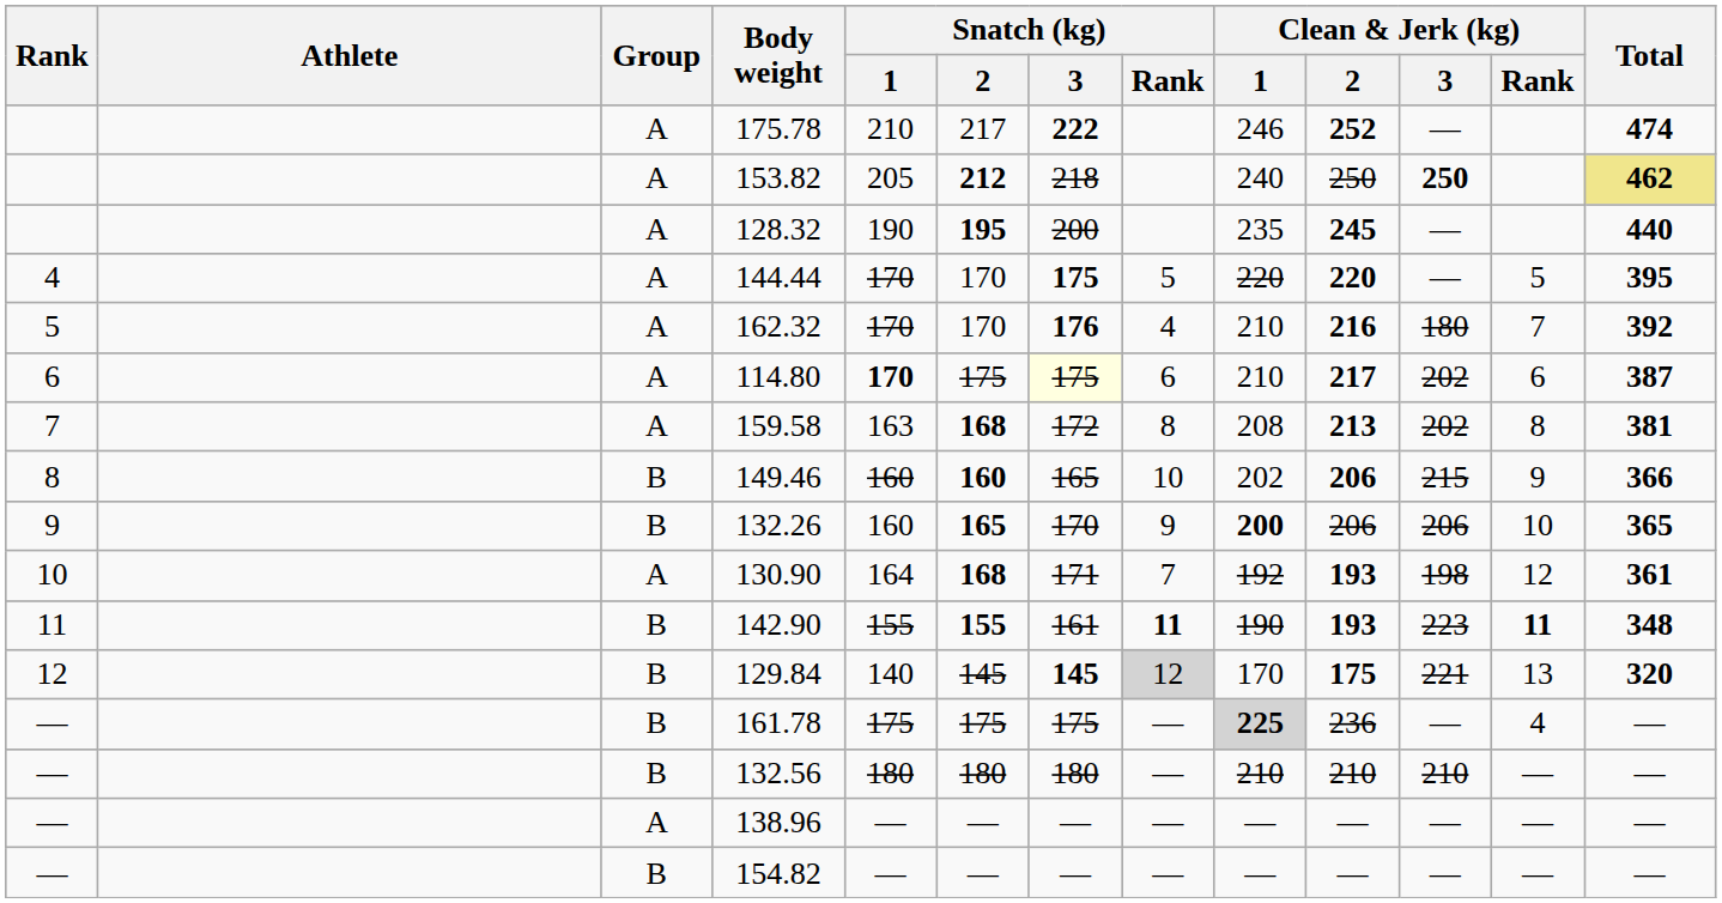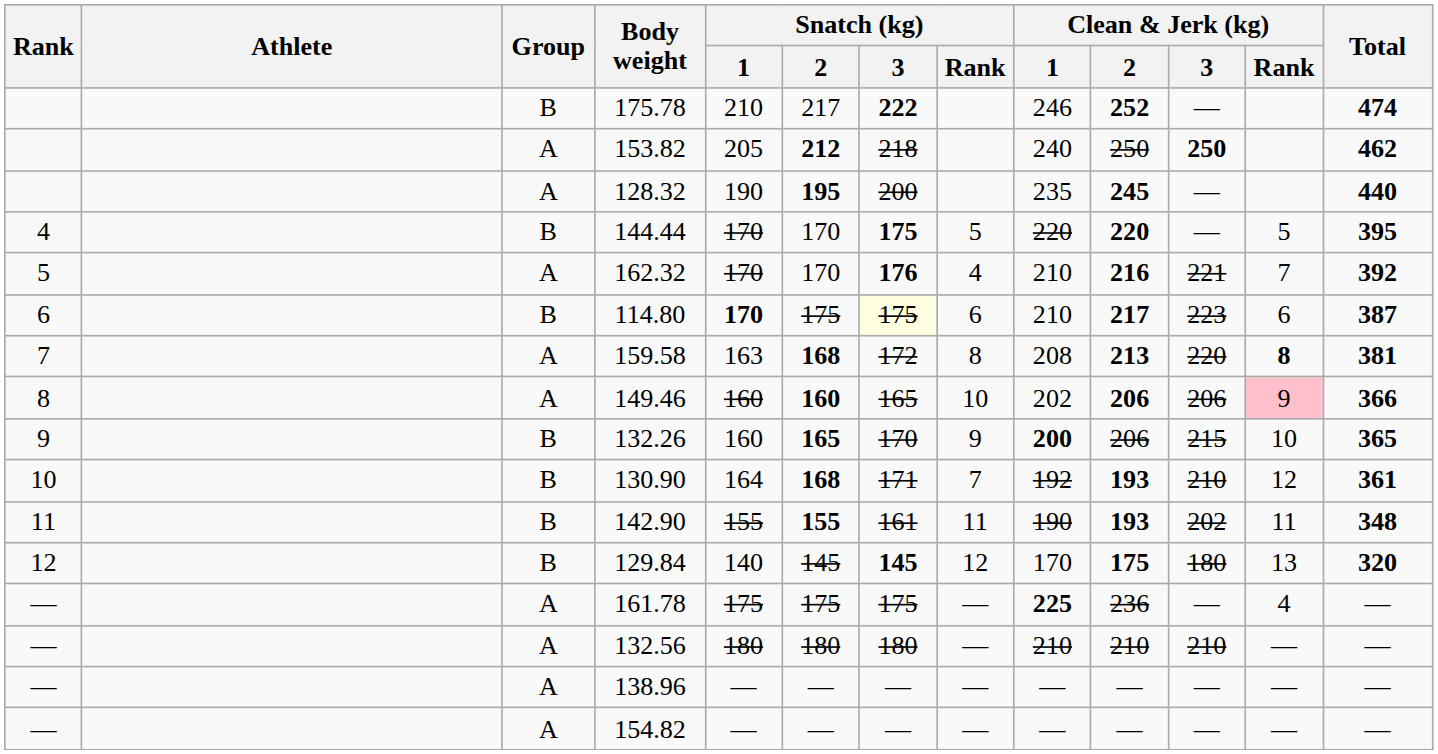175.78 | Group: A -> B
153.82 | Total: khaki background -> no background
144.44 | Group: A -> B
162.32 | Clean & Jerk (kg) / 3: 180 -> 221
114.80 | Group: A -> B
114.80 | Clean & Jerk (kg) / 3: 202 -> 223
159.58 | Clean & Jerk (kg) / 3: 202 -> 220
159.58 | Clean & Jerk (kg) / Rank: normal -> bold
149.46 | Group: B -> A
149.46 | Clean & Jerk (kg) / 3: 215 -> 206
149.46 | Clean & Jerk (kg) / Rank: no background -> pink background
132.26 | Clean & Jerk (kg) / 3: 206 -> 215
130.90 | Group: A -> B
130.90 | Clean & Jerk (kg) / 3: 198 -> 210
142.90 | Snatch (kg) / Rank: bold -> normal
142.90 | Clean & Jerk (kg) / 3: 223 -> 202
142.90 | Clean & Jerk (kg) / Rank: bold -> normal
129.84 | Snatch (kg) / Rank: lightgrey background -> no background
129.84 | Clean & Jerk (kg) / 3: 221 -> 180
161.78 | Group: B -> A
161.78 | Clean & Jerk (kg) / 1: lightgrey background -> no background
132.56 | Group: B -> A
154.82 | Group: B -> A
